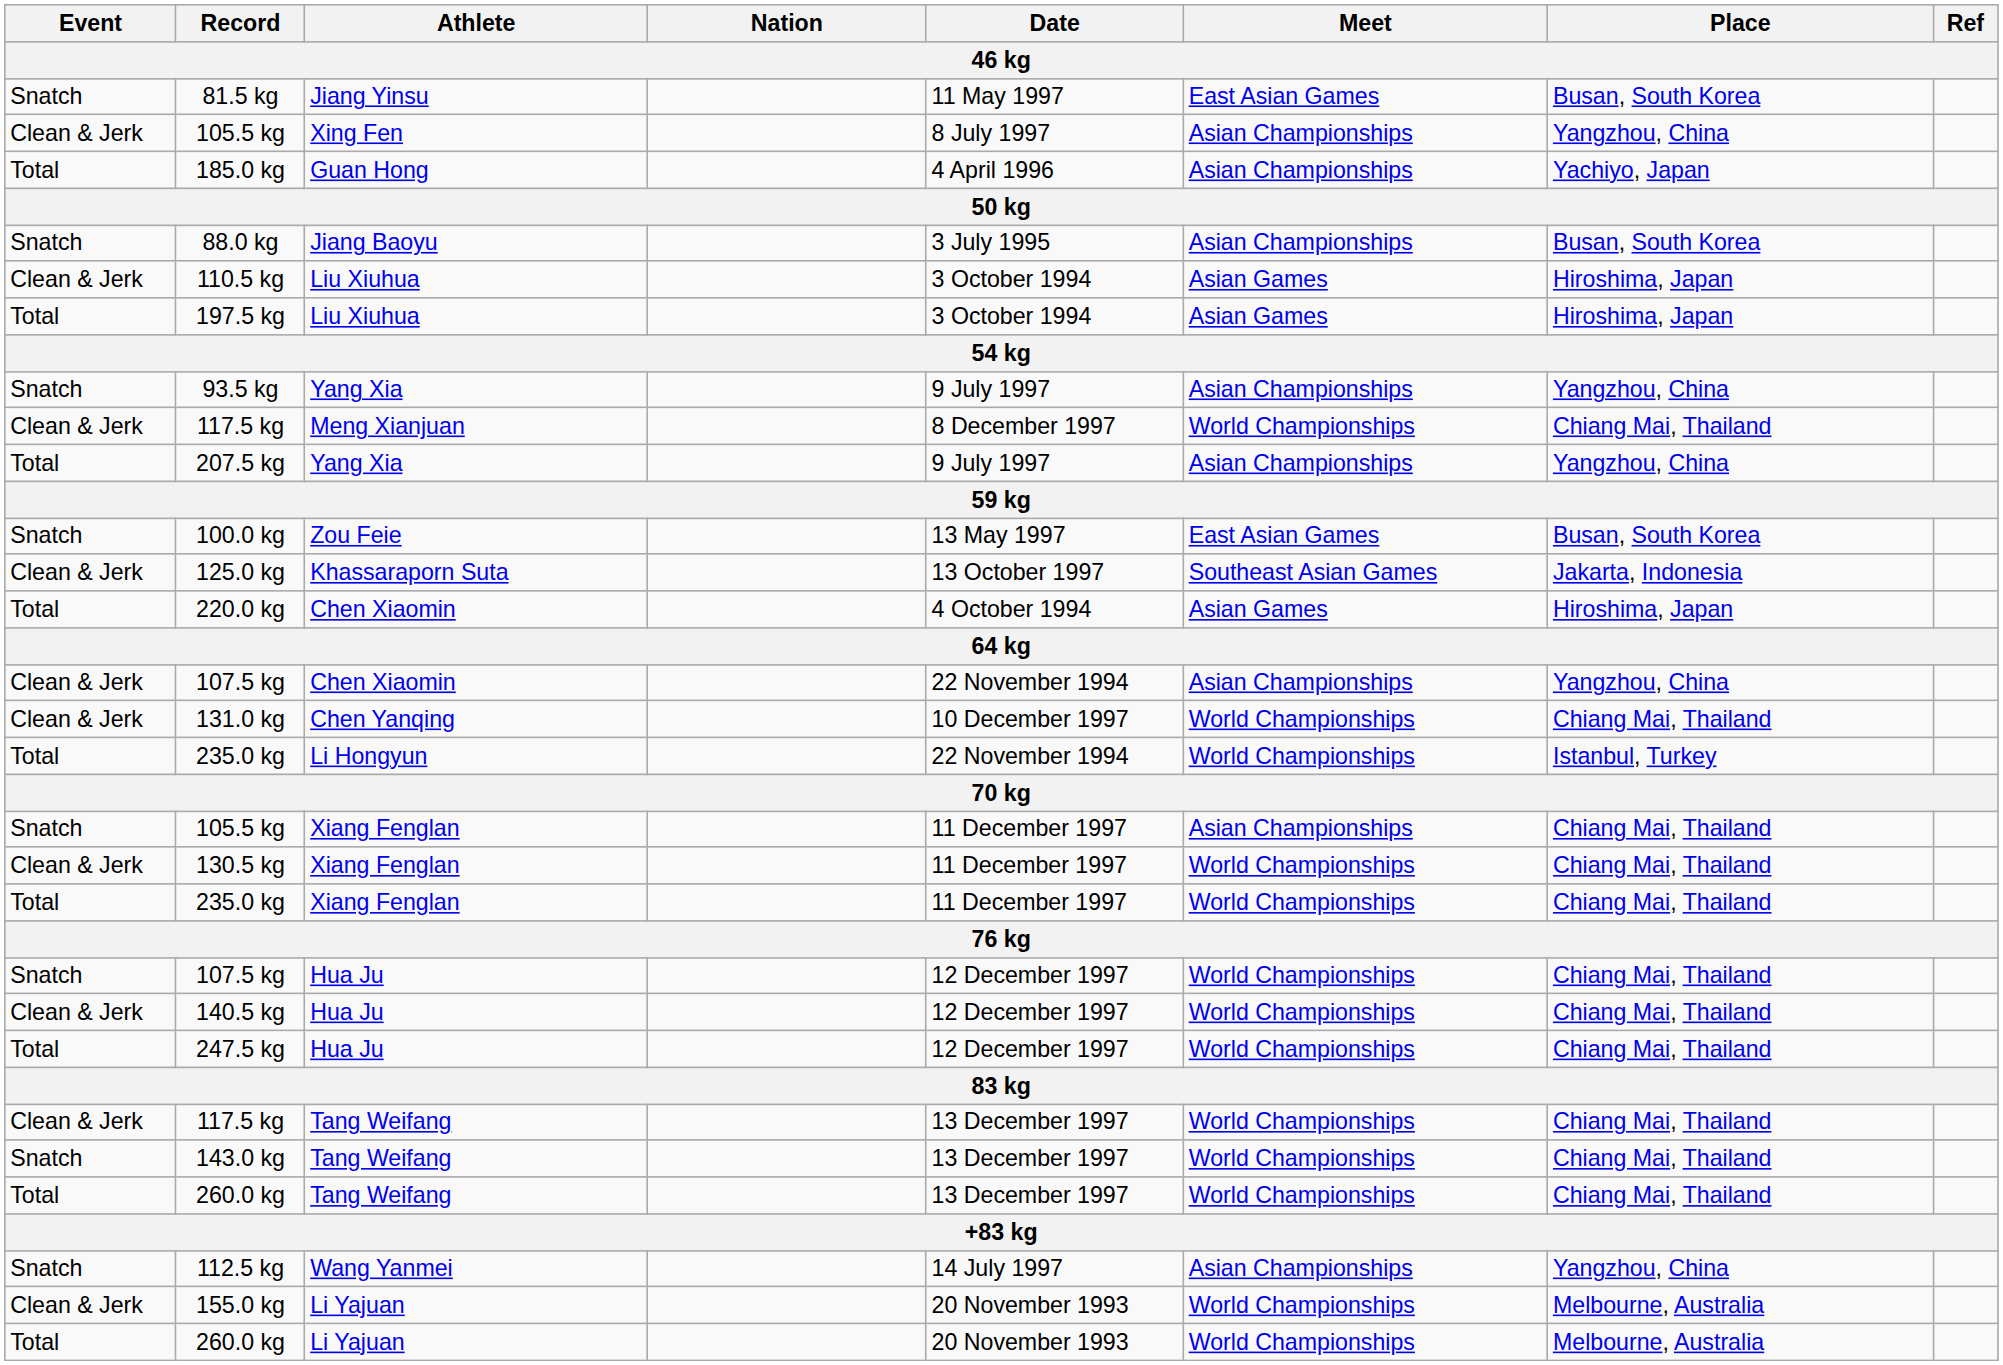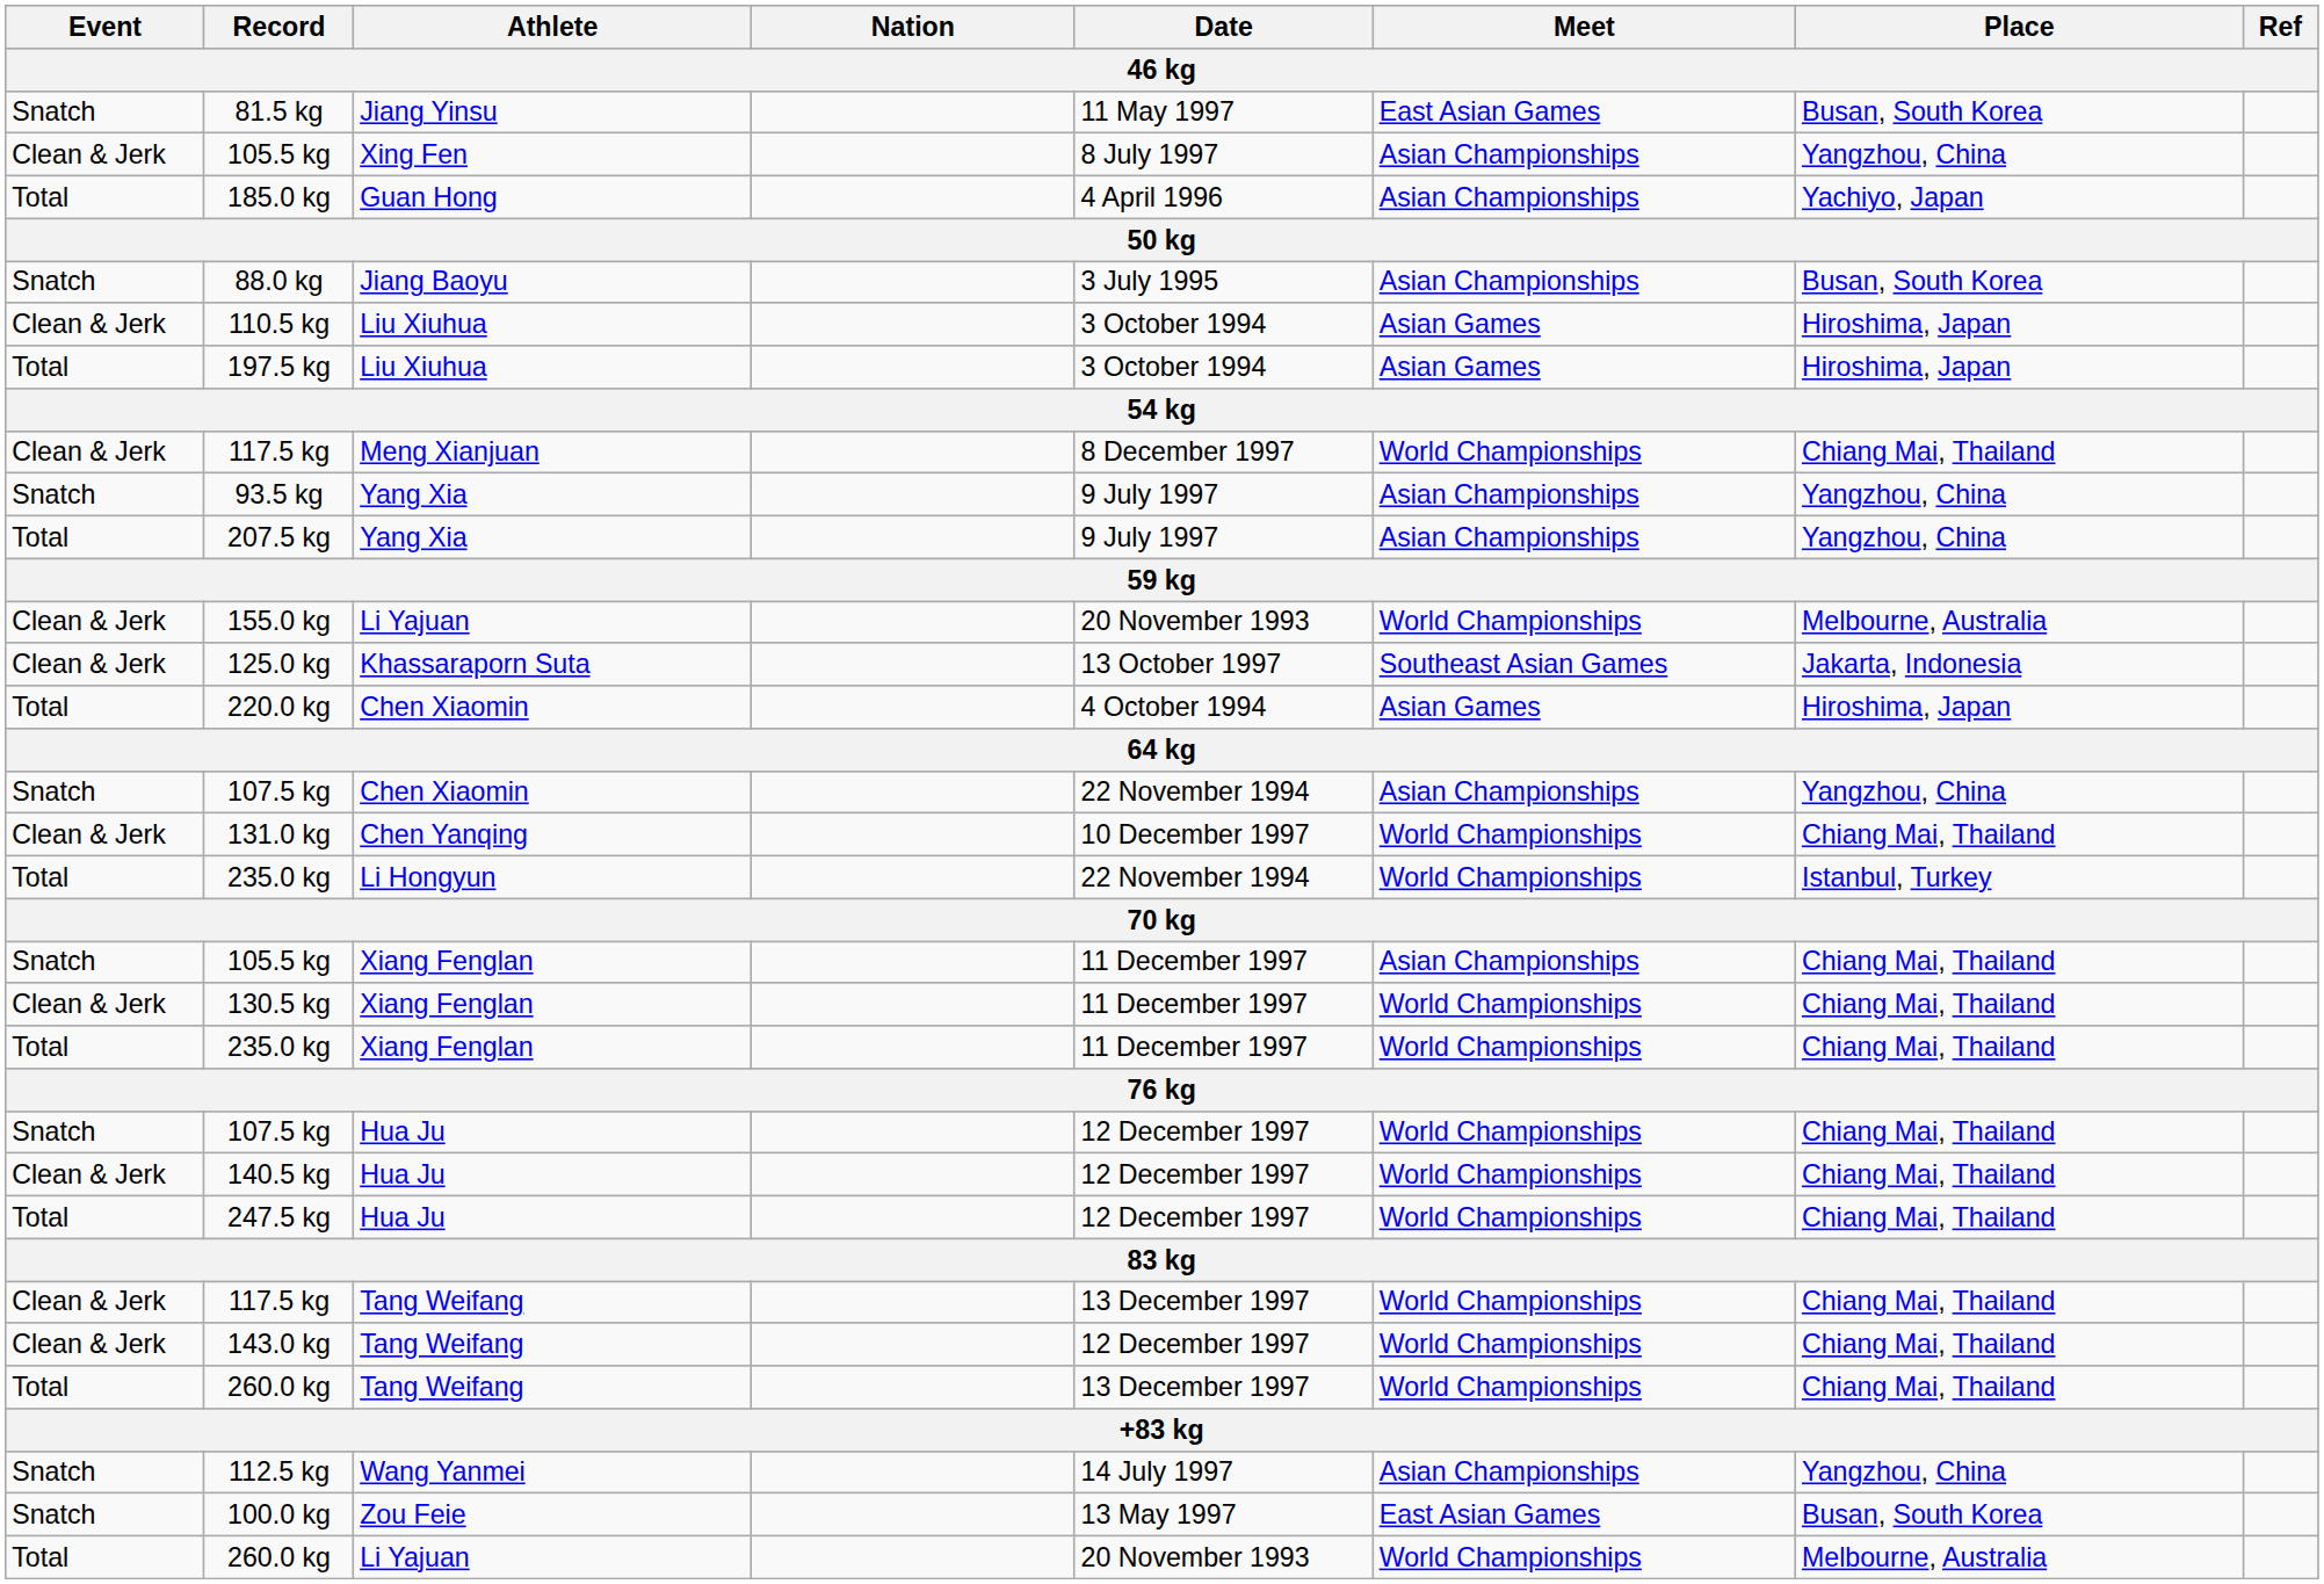rows swapped: 93.5 kg <-> 117.5 kg / Meng Xianjuan
rows swapped: 100.0 kg <-> 155.0 kg
107.5 kg / Chen Xiaomin | Event: Clean & Jerk -> Snatch
143.0 kg | Event: Snatch -> Clean & Jerk
143.0 kg | Date: 13 December 1997 -> 12 December 1997
